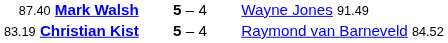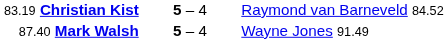rows swapped: 87.40 Mark Walsh <-> 83.19 Christian Kist
